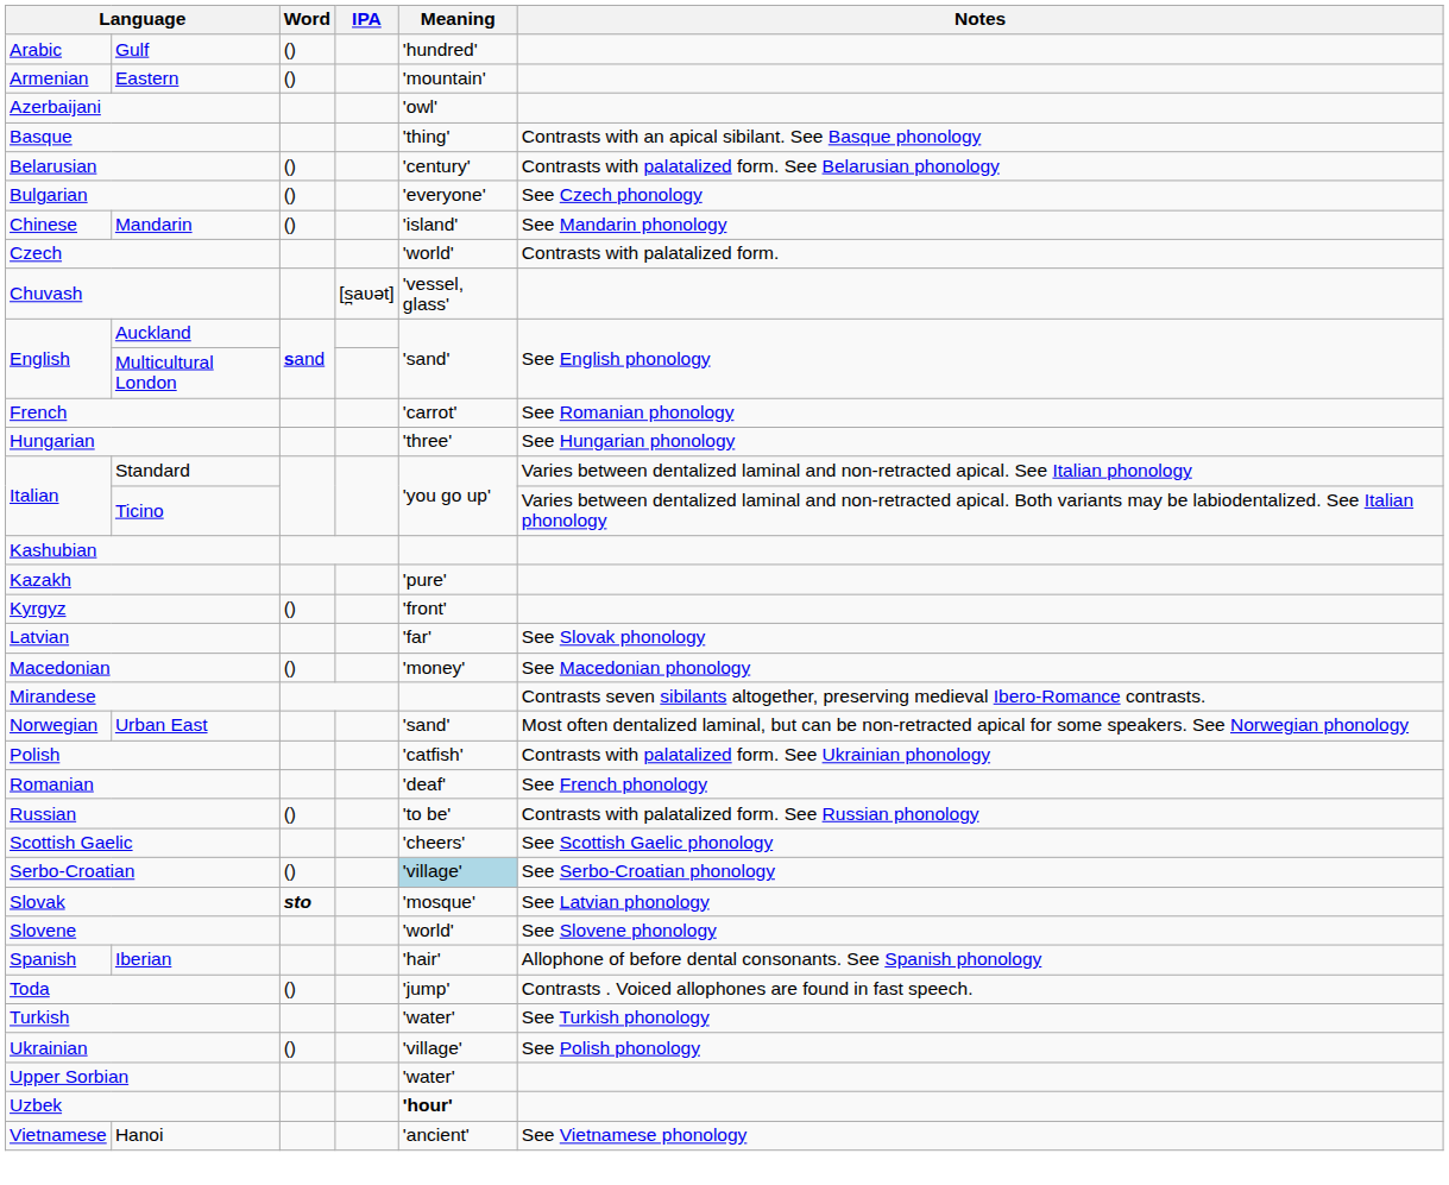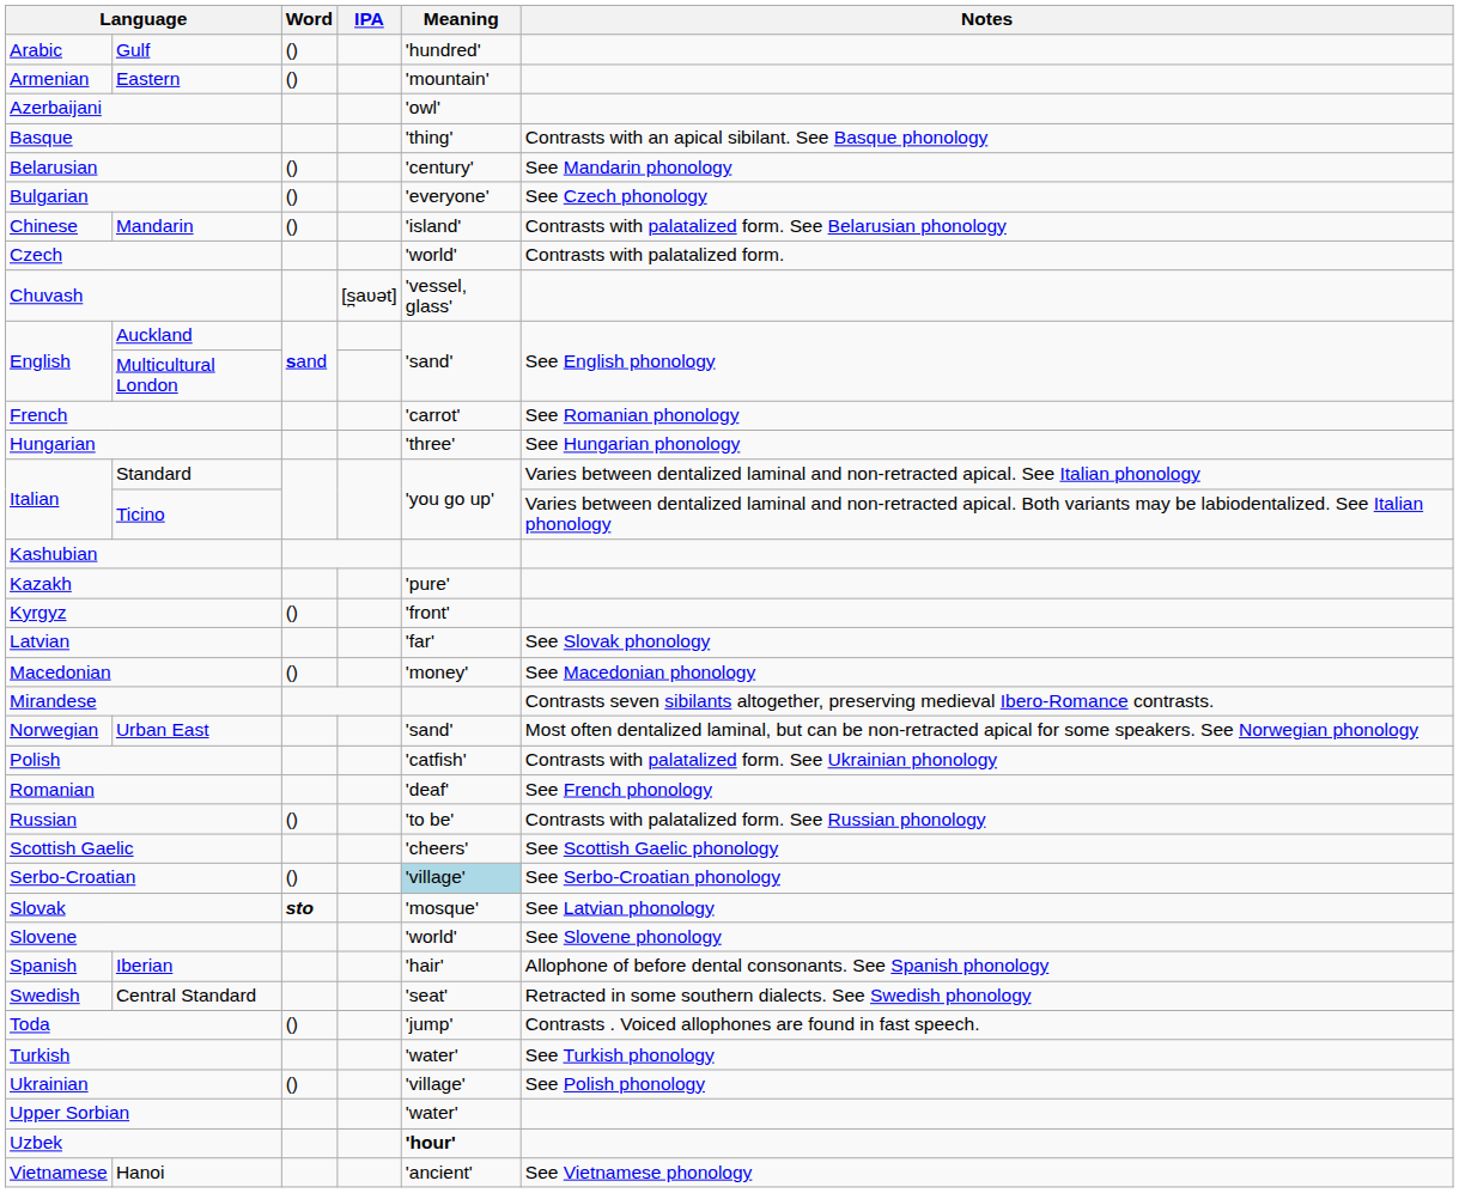Belarusian | Notes: Contrasts with palatalized form. See Belarusian phonology -> See Mandarin phonology
Mandarin | Notes: See Mandarin phonology -> Contrasts with palatalized form. See Belarusian phonology
+ row: Swedish | Central Standard | 'seat' | Retracted in some southern dialects. See Swedish phonology
